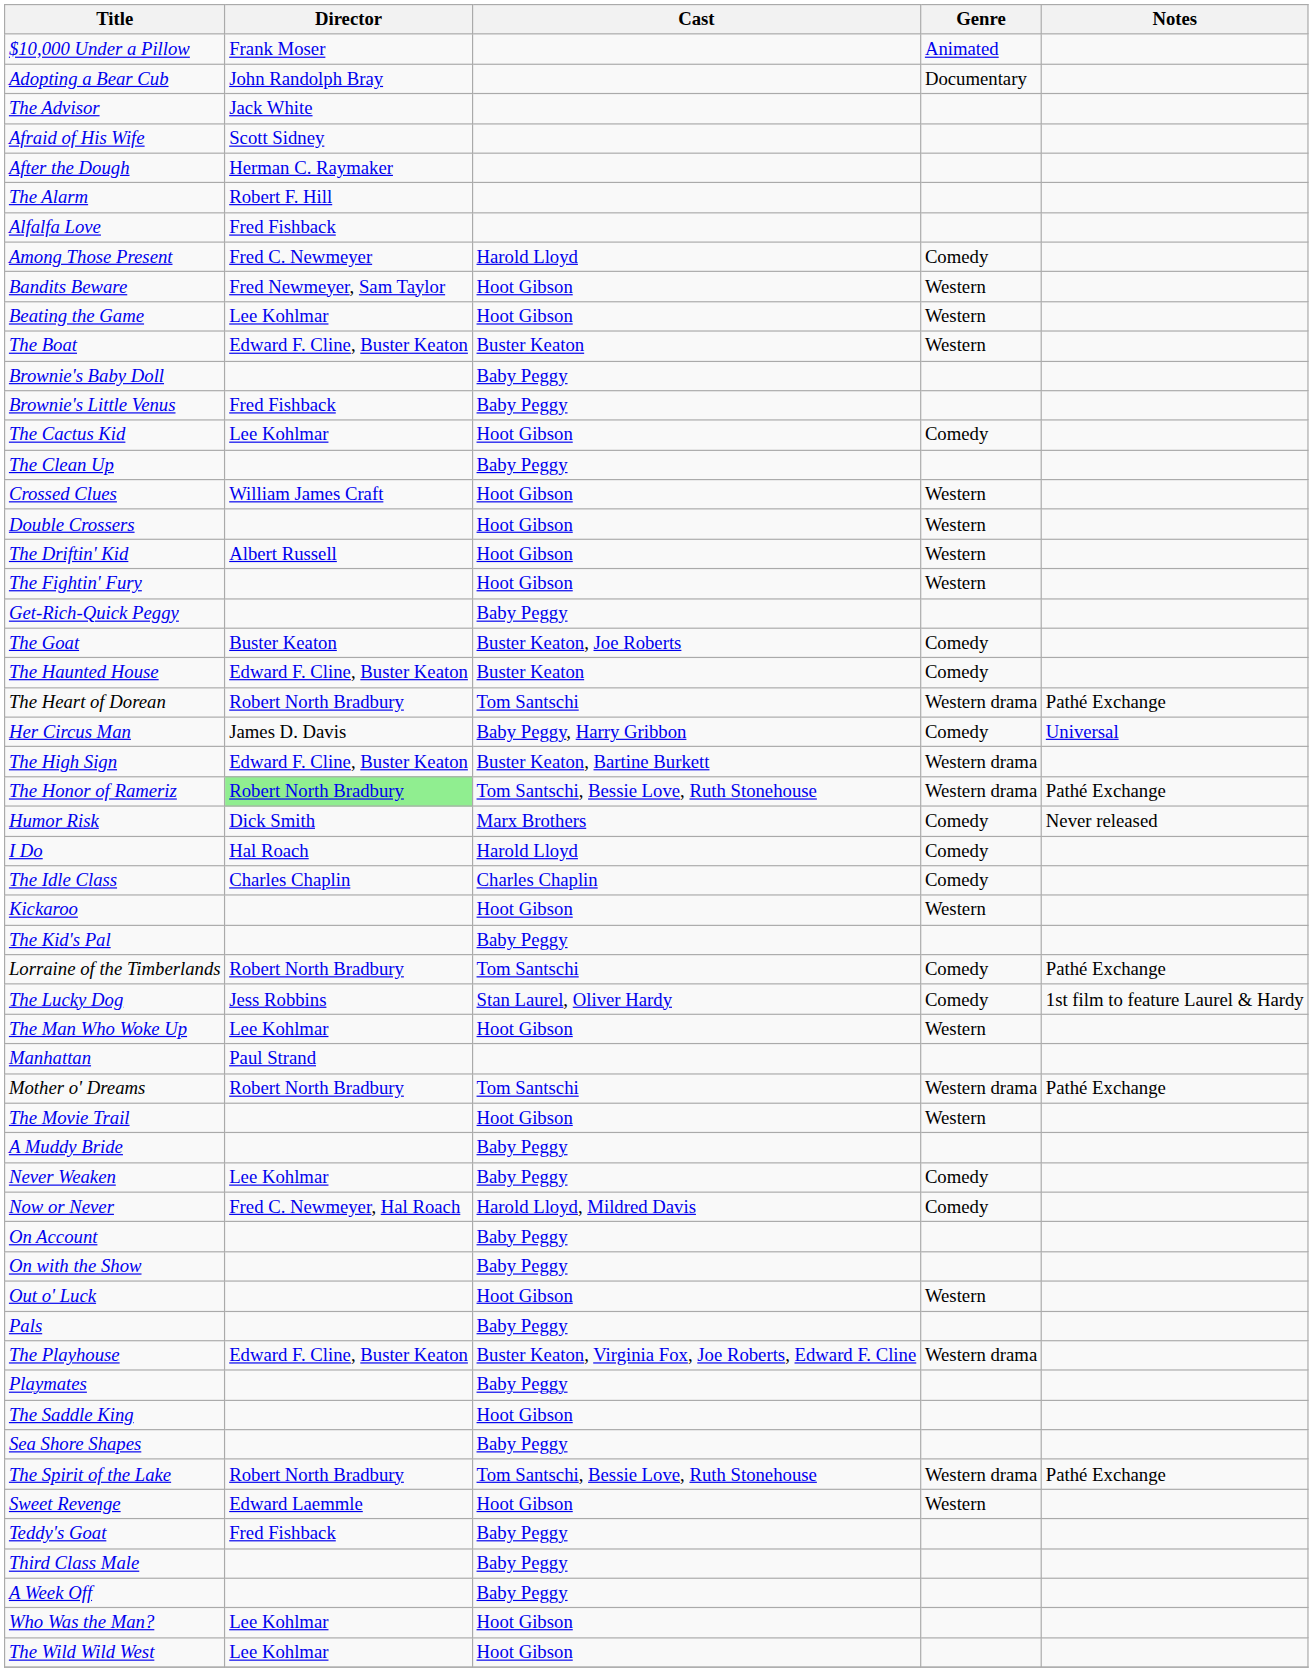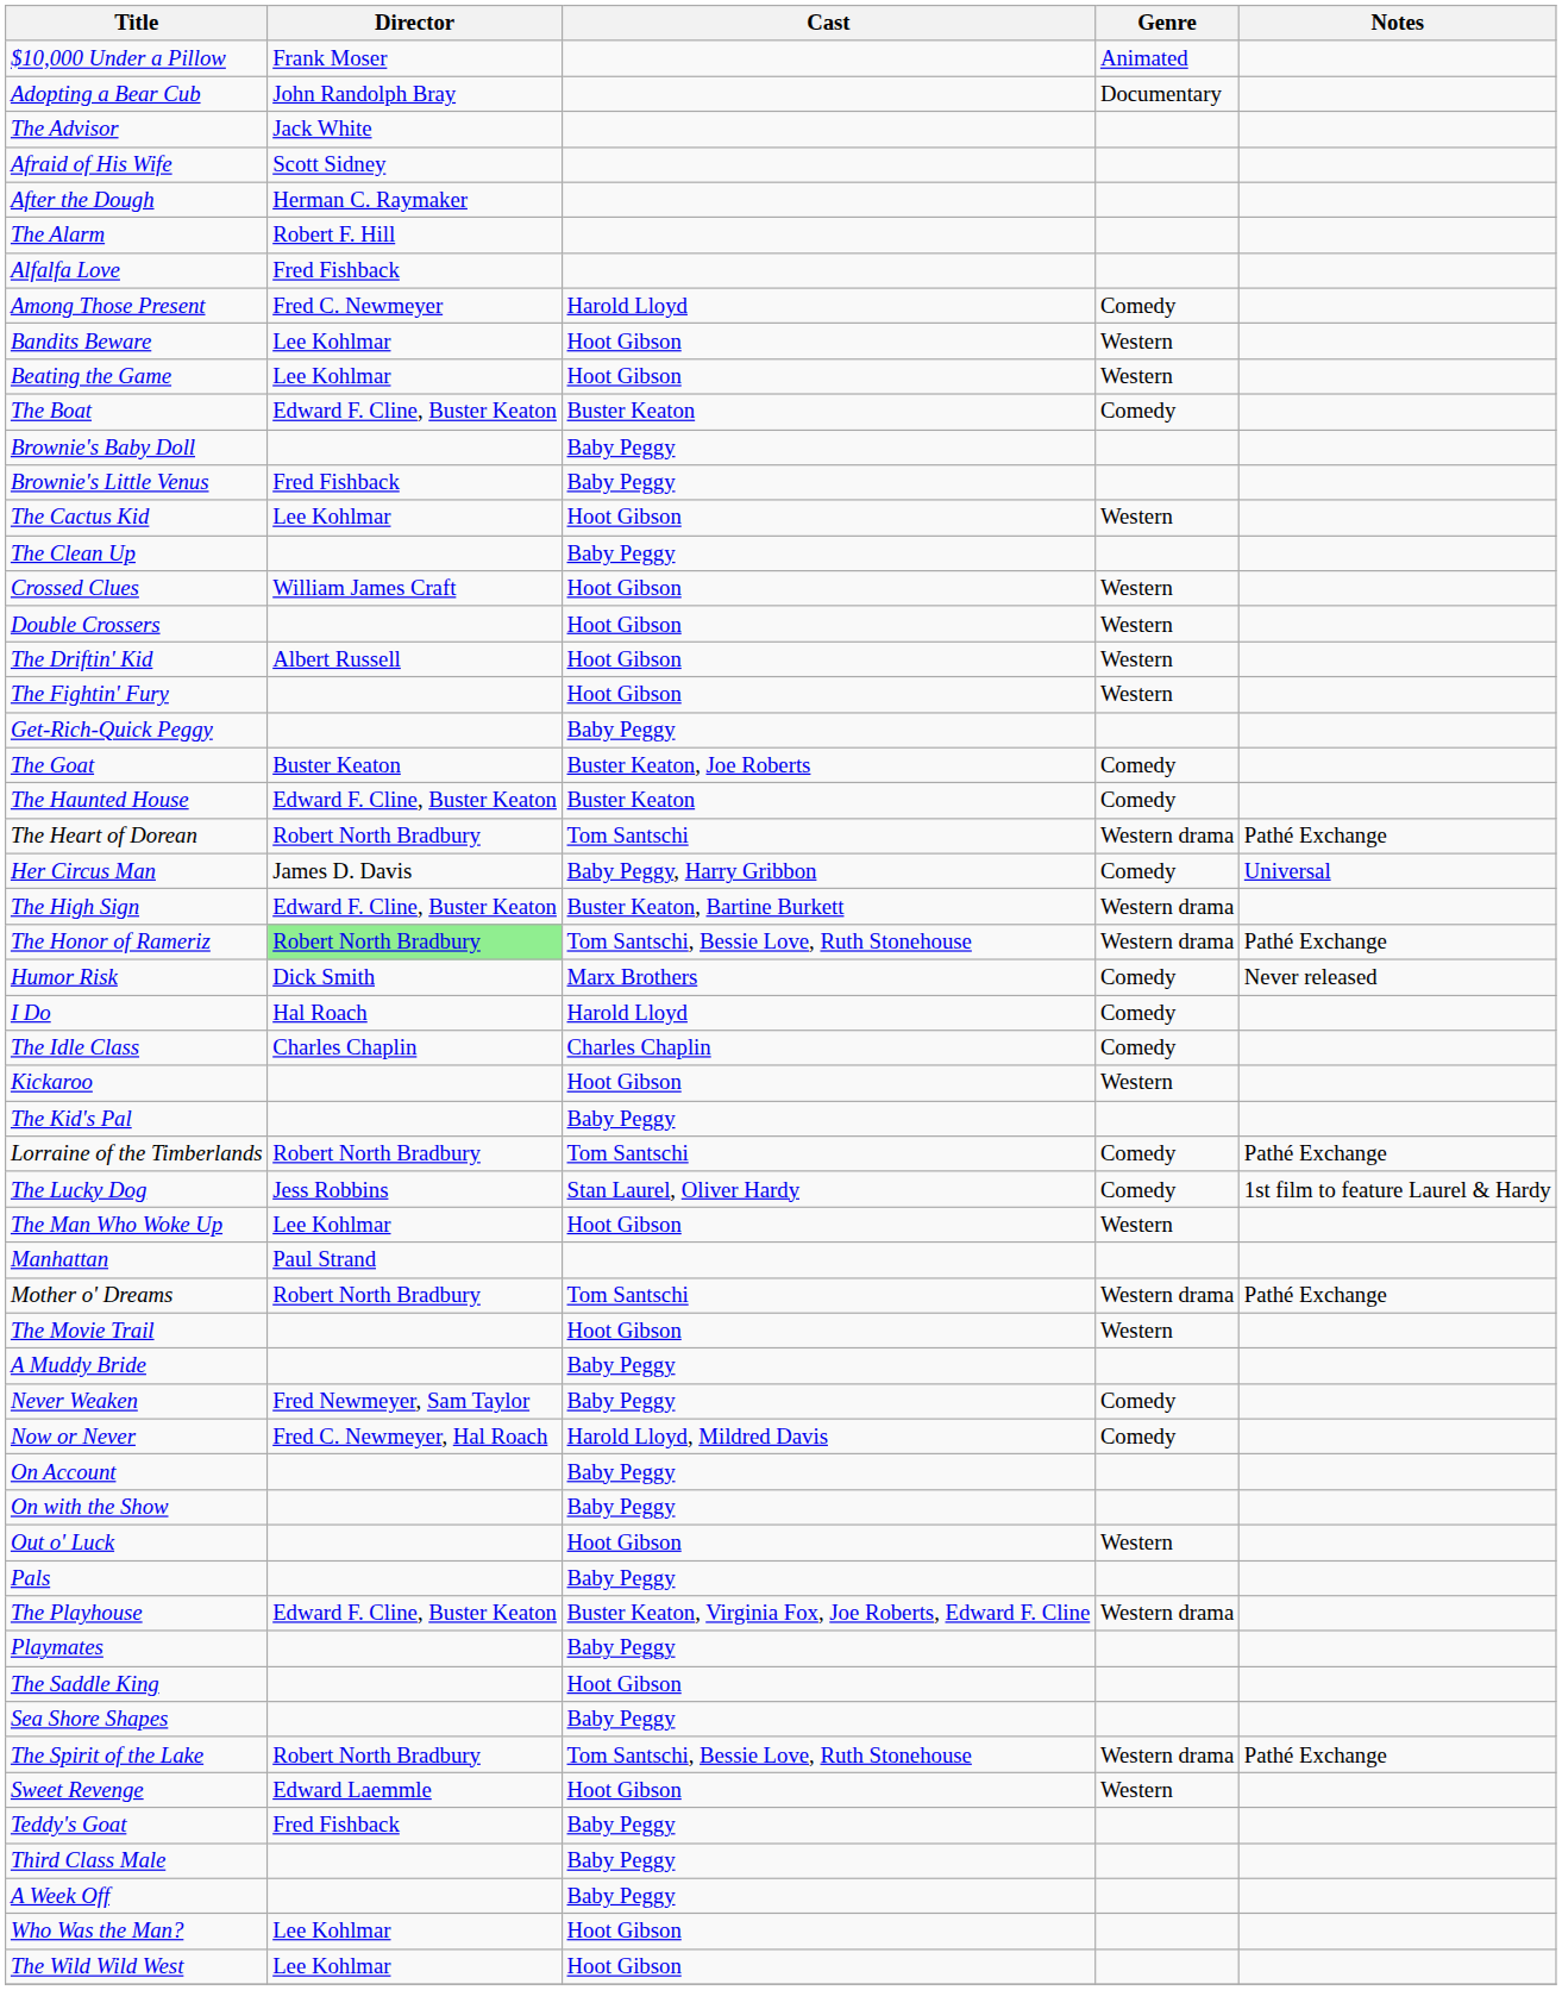Bandits Beware | Director: Fred Newmeyer, Sam Taylor -> Lee Kohlmar
The Boat | Genre: Western -> Comedy
The Cactus Kid | Genre: Comedy -> Western
Never Weaken | Director: Lee Kohlmar -> Fred Newmeyer, Sam Taylor
